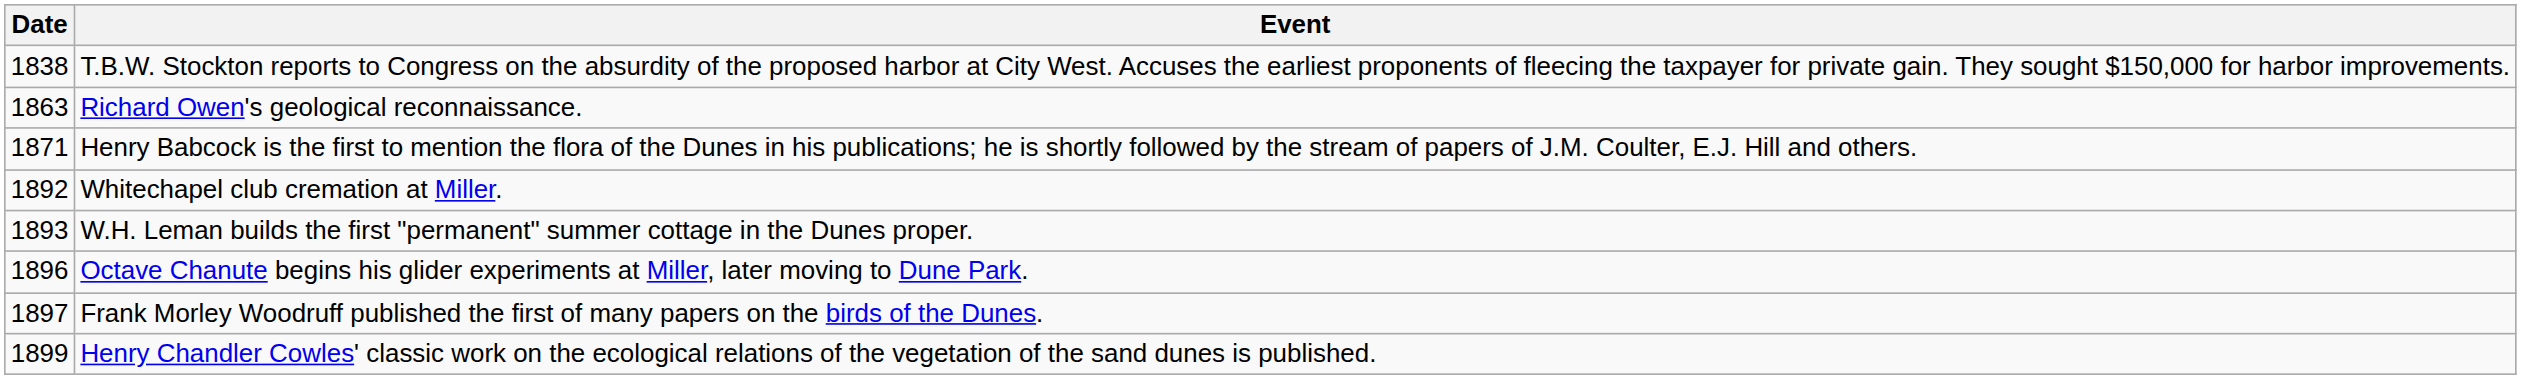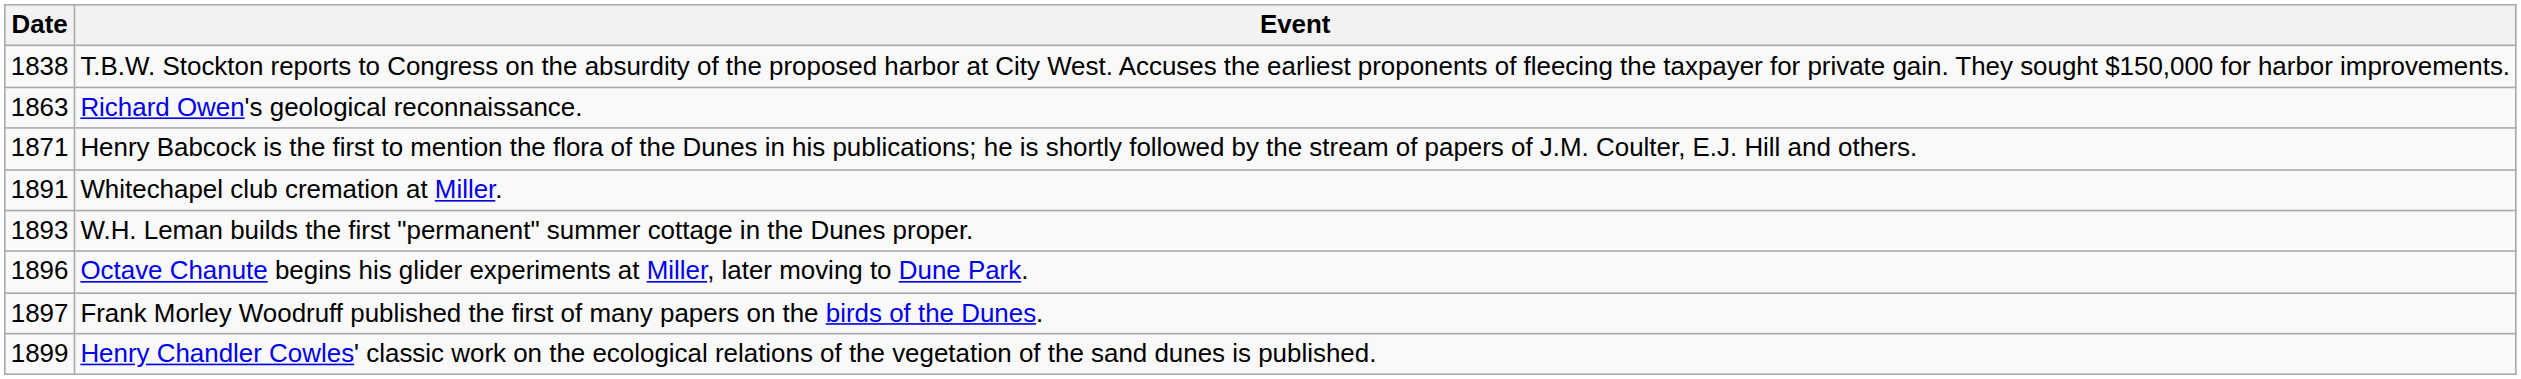Whitechapel club cremation at Miller. | Date: 1892 -> 1891
